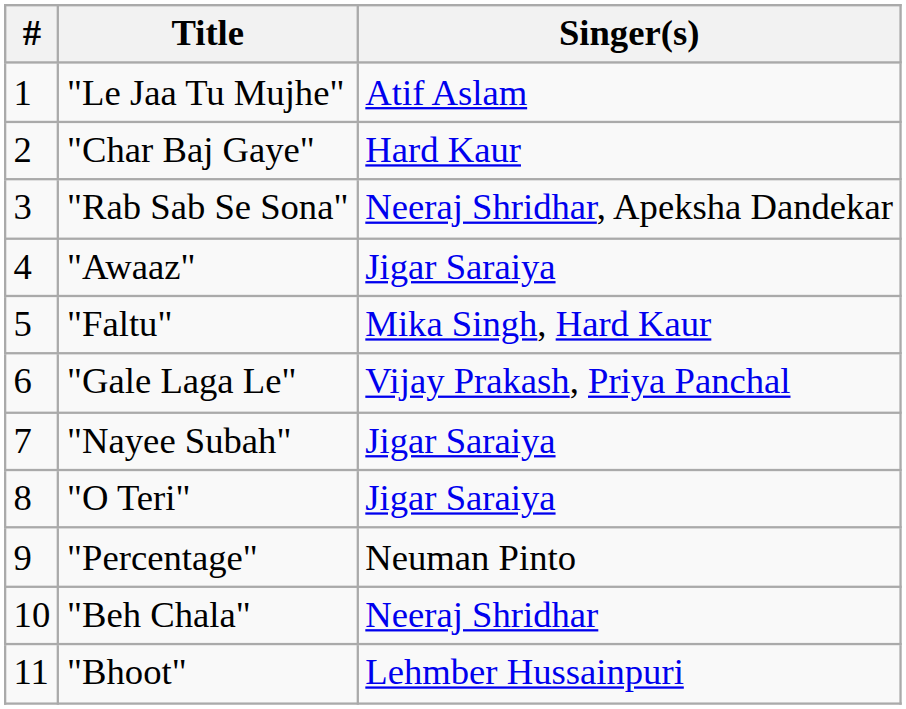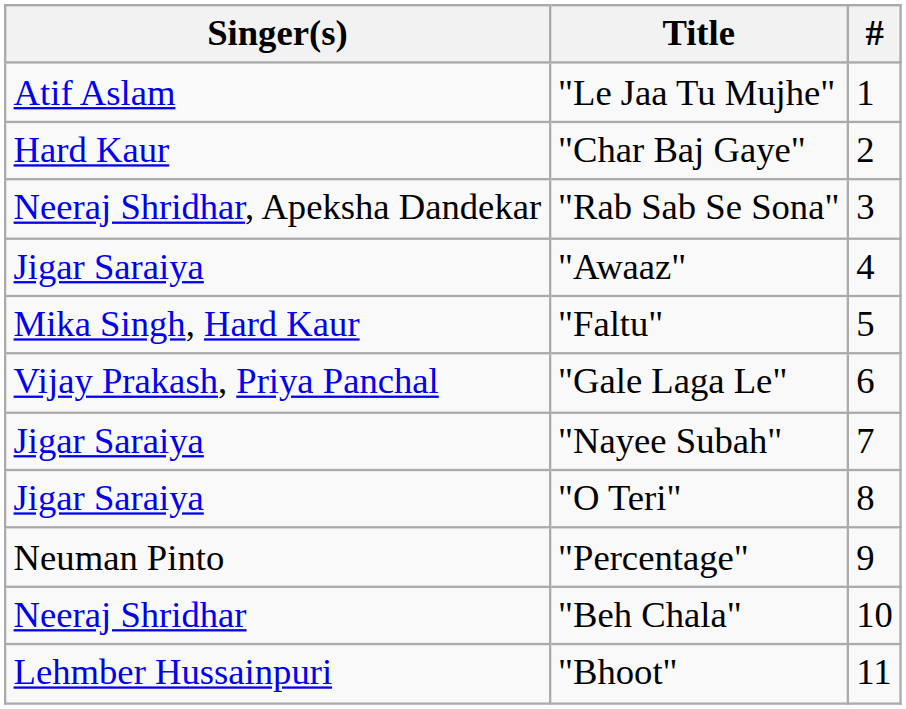columns swapped: # <-> Singer(s)
